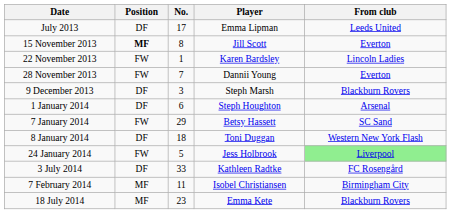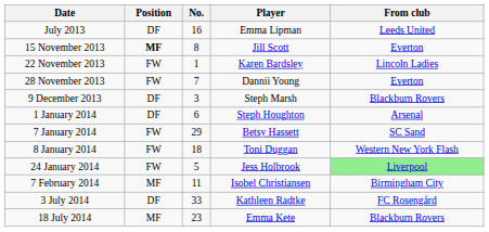July 2013 | No.: 17 -> 16
8 January 2014 | Position: DF -> FW
rows swapped: 7 February 2014 <-> 3 July 2014
